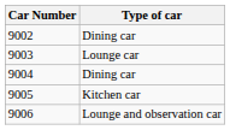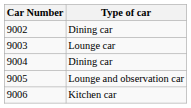9005 | Type of car: Kitchen car -> Lounge and observation car
9006 | Type of car: Lounge and observation car -> Kitchen car
